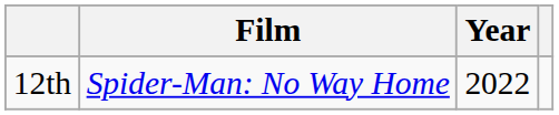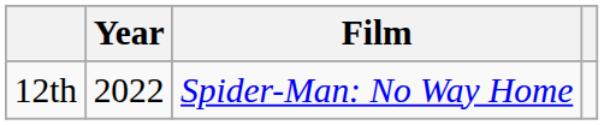columns swapped: Year <-> Film
